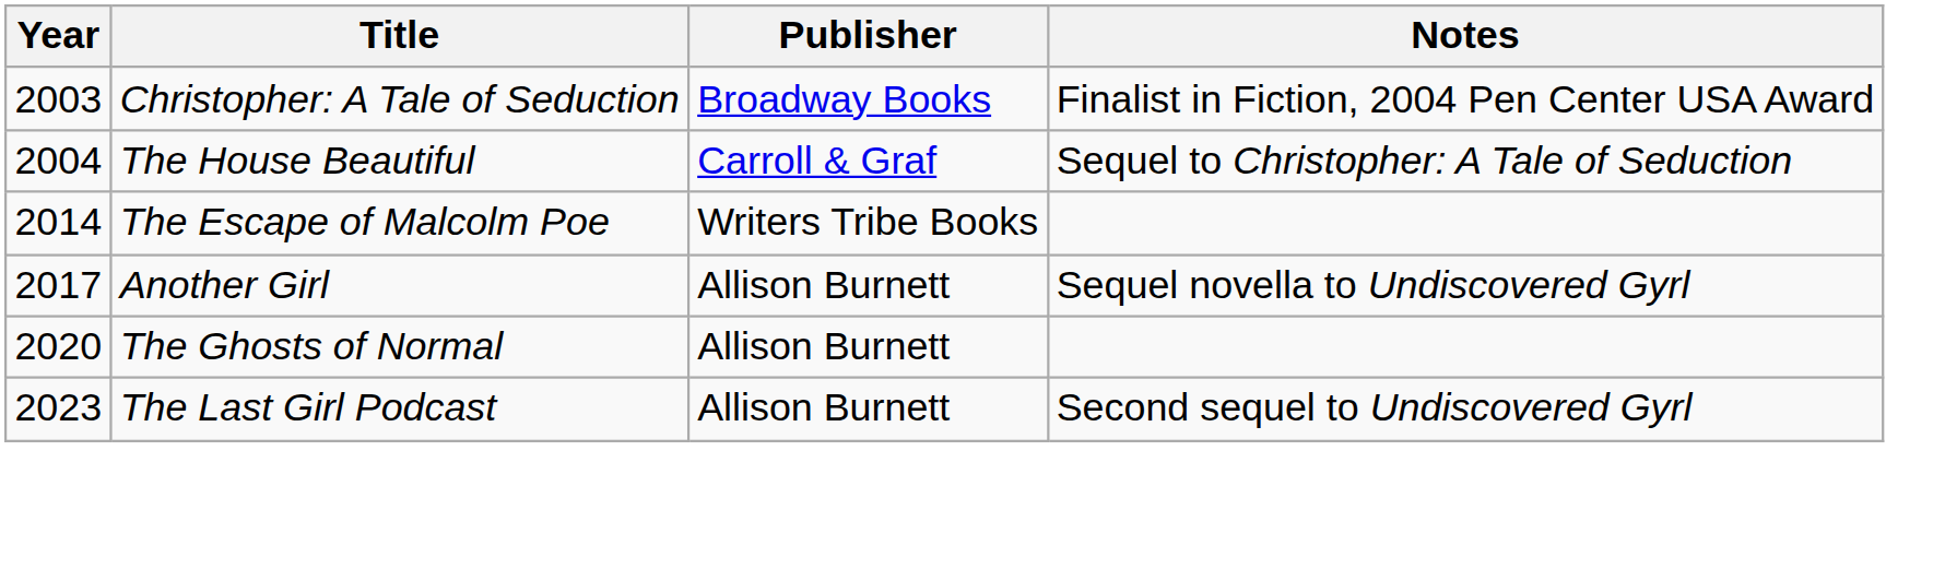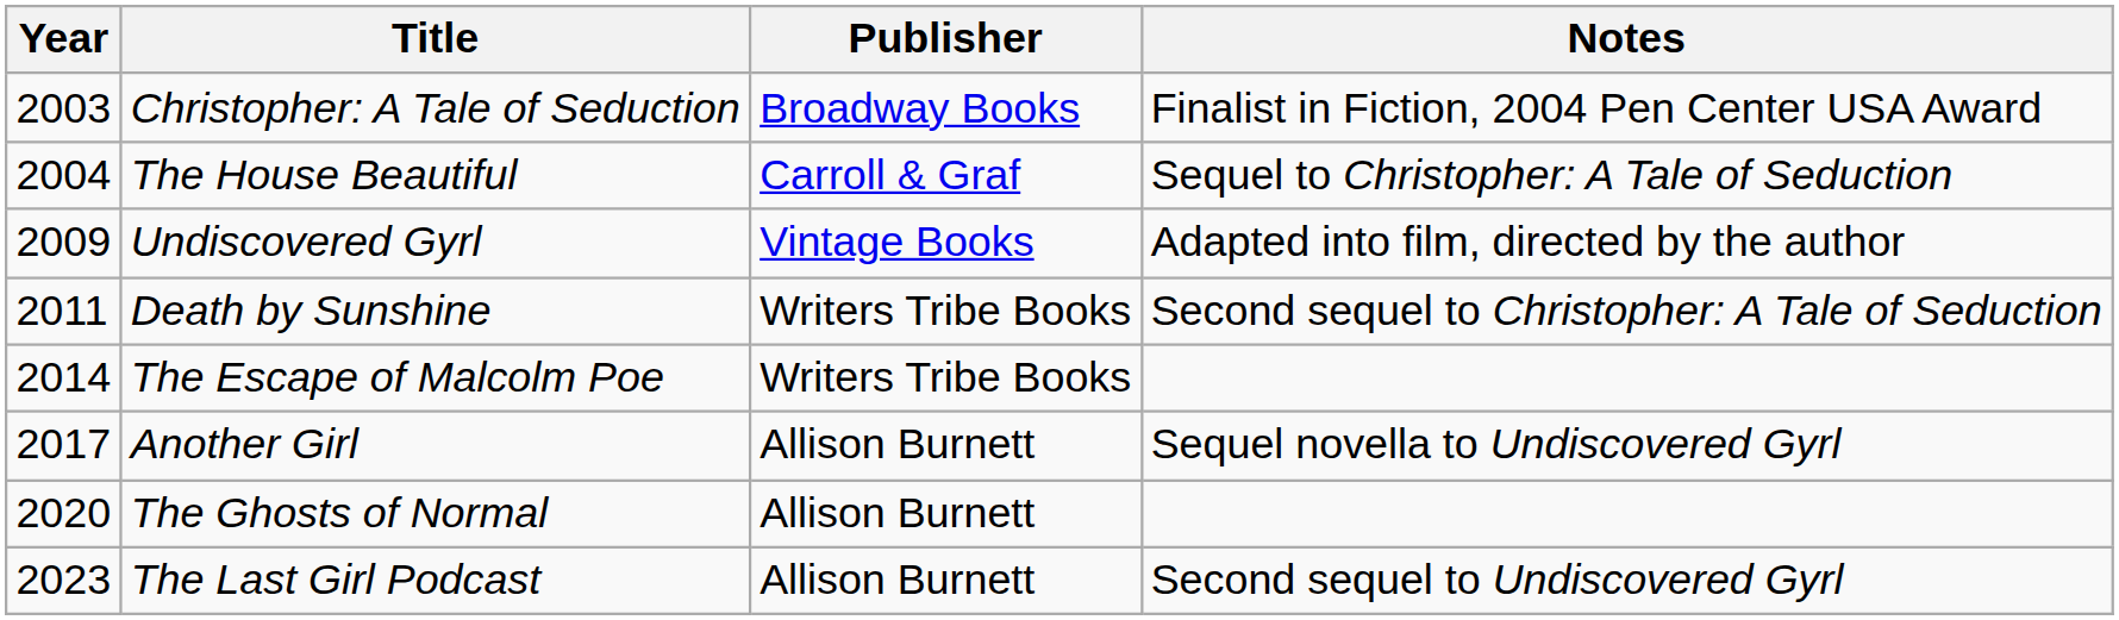+ row: 2009 | Undiscovered Gyrl | Vintage Books | Adapted into film, directed by the author
+ row: 2011 | Death by Sunshine | Writers Tribe Books | Second sequel to Christopher: A Tale of Seduction
